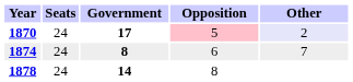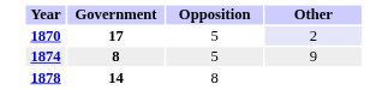- column: Seats | 24 | 24 | 24
1870 | Opposition: pink background -> no background
1874 | Opposition: 6 -> 5
1874 | Other: 7 -> 9
